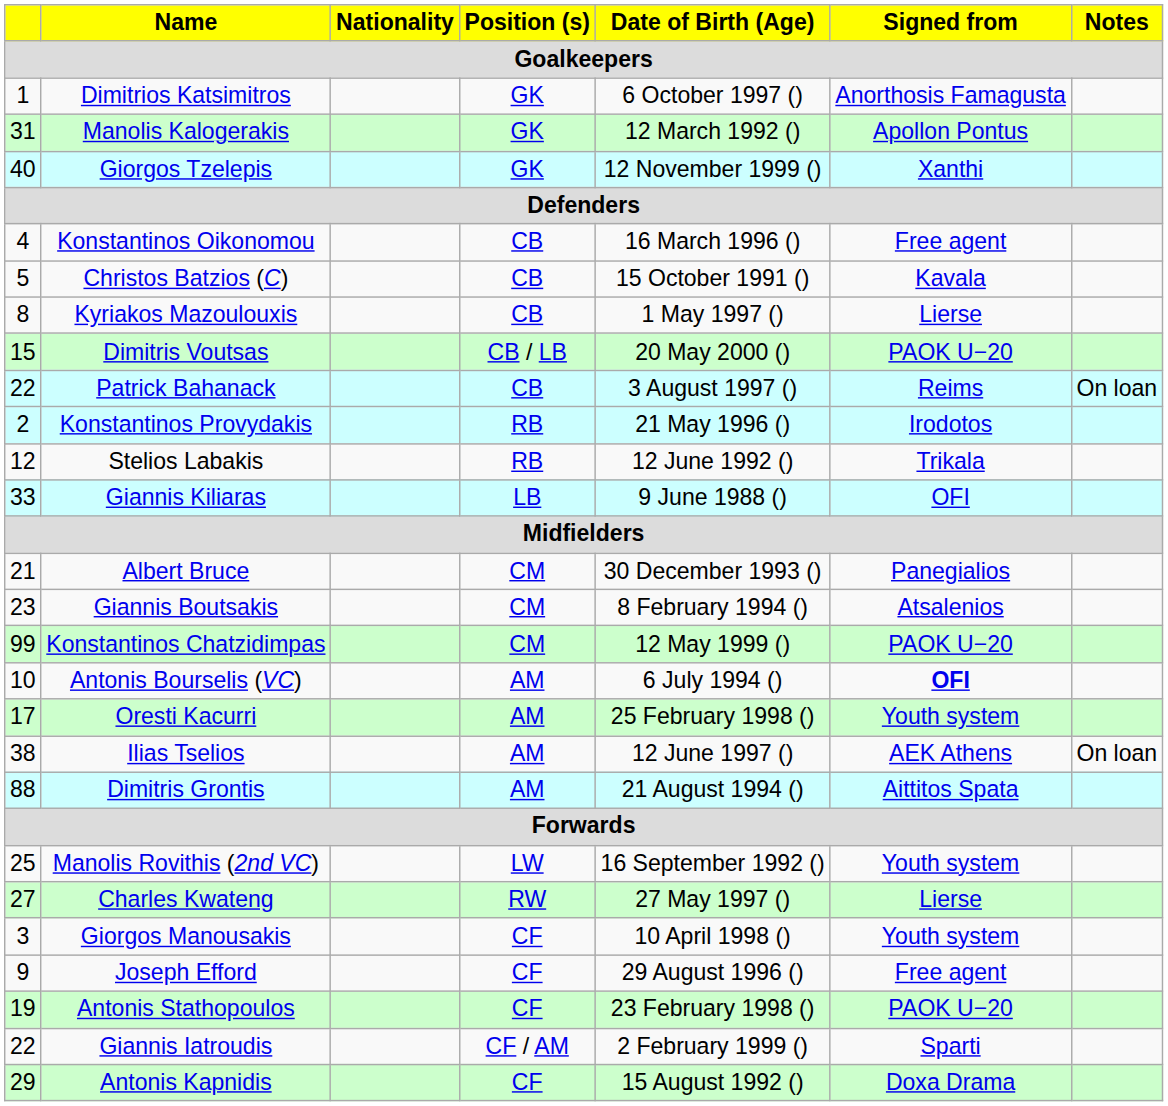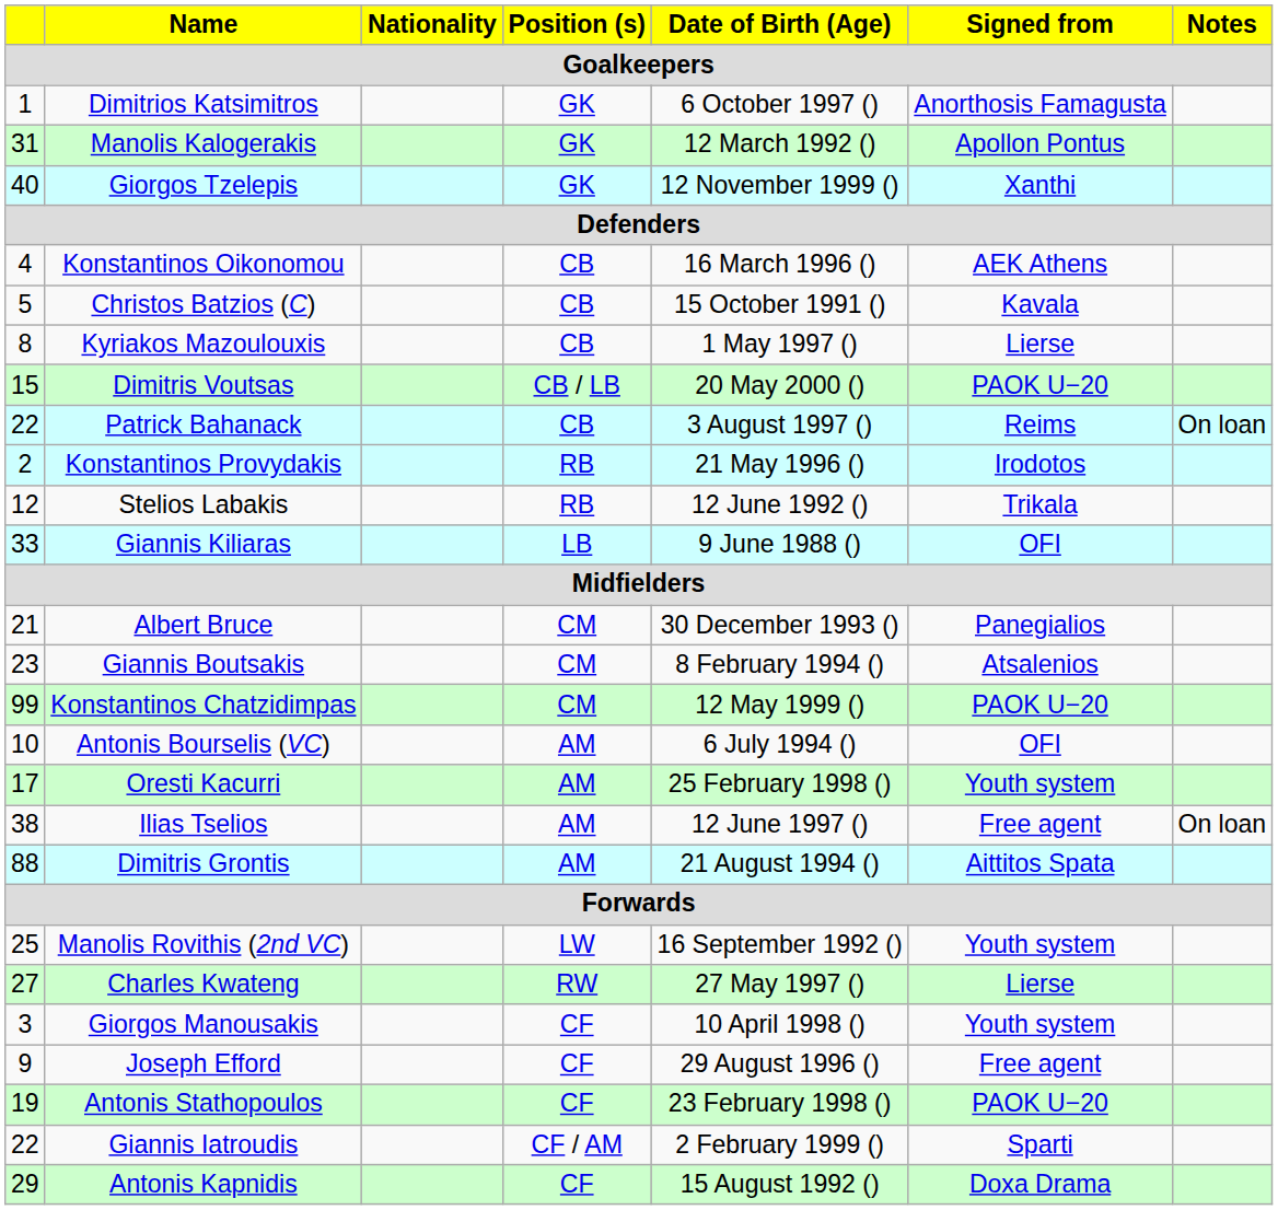Konstantinos Oikonomou | Signed from: Free agent -> AEK Athens
Antonis Bourselis (VC) | Signed from: bold -> normal
Ilias Tselios | Signed from: AEK Athens -> Free agent
